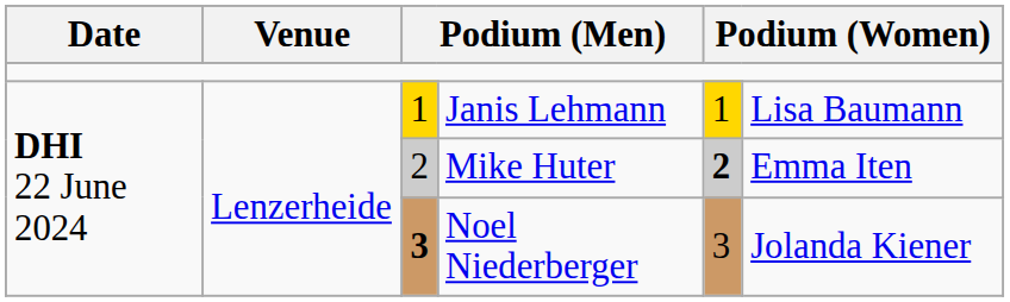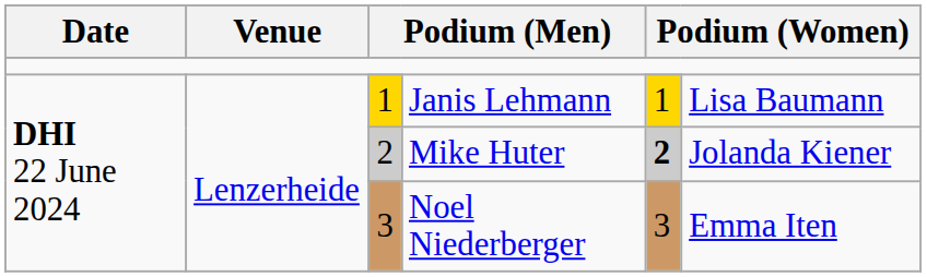Mike Huter | column 6: Emma Iten -> Jolanda Kiener
Noel Niederberger | column 3: bold -> normal
Noel Niederberger | column 6: Jolanda Kiener -> Emma Iten
